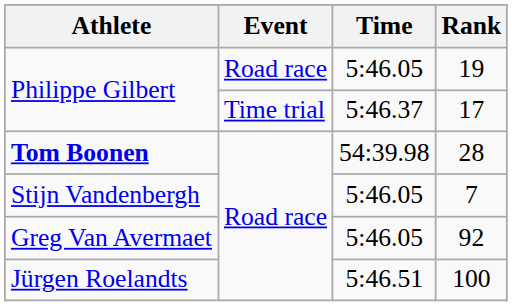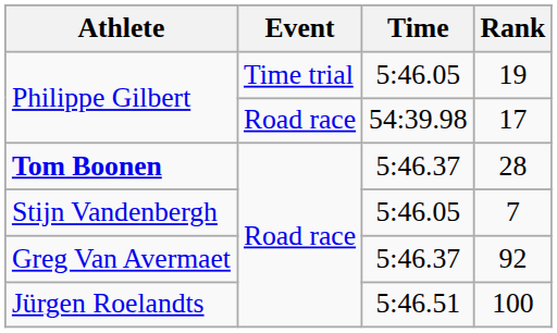19 | Event: Road race -> Time trial
17 | Event: Time trial -> Road race
17 | Time: 5:46.37 -> 54:39.98
28 | Time: 54:39.98 -> 5:46.37
92 | Time: 5:46.05 -> 5:46.37
